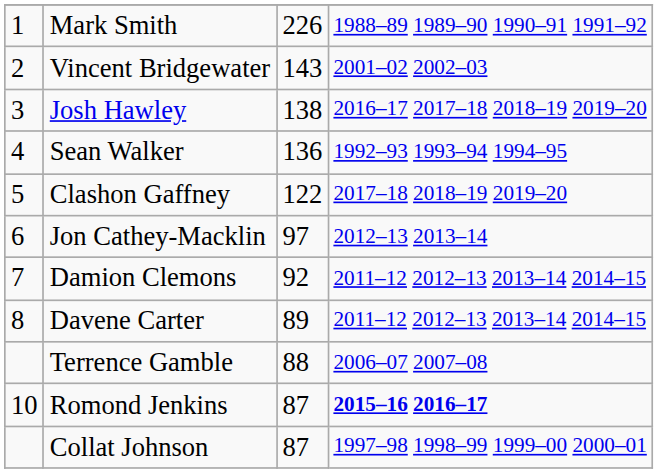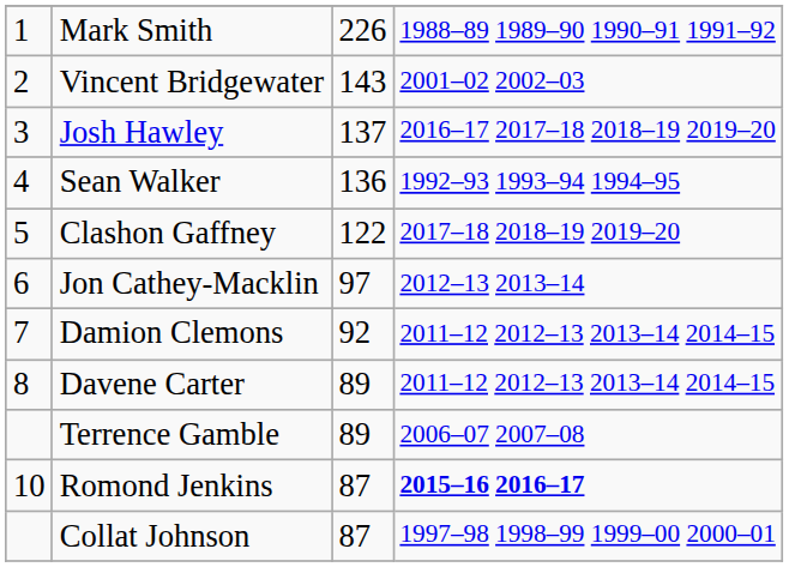Josh Hawley | column 3: 138 -> 137
Terrence Gamble | column 3: 88 -> 89
